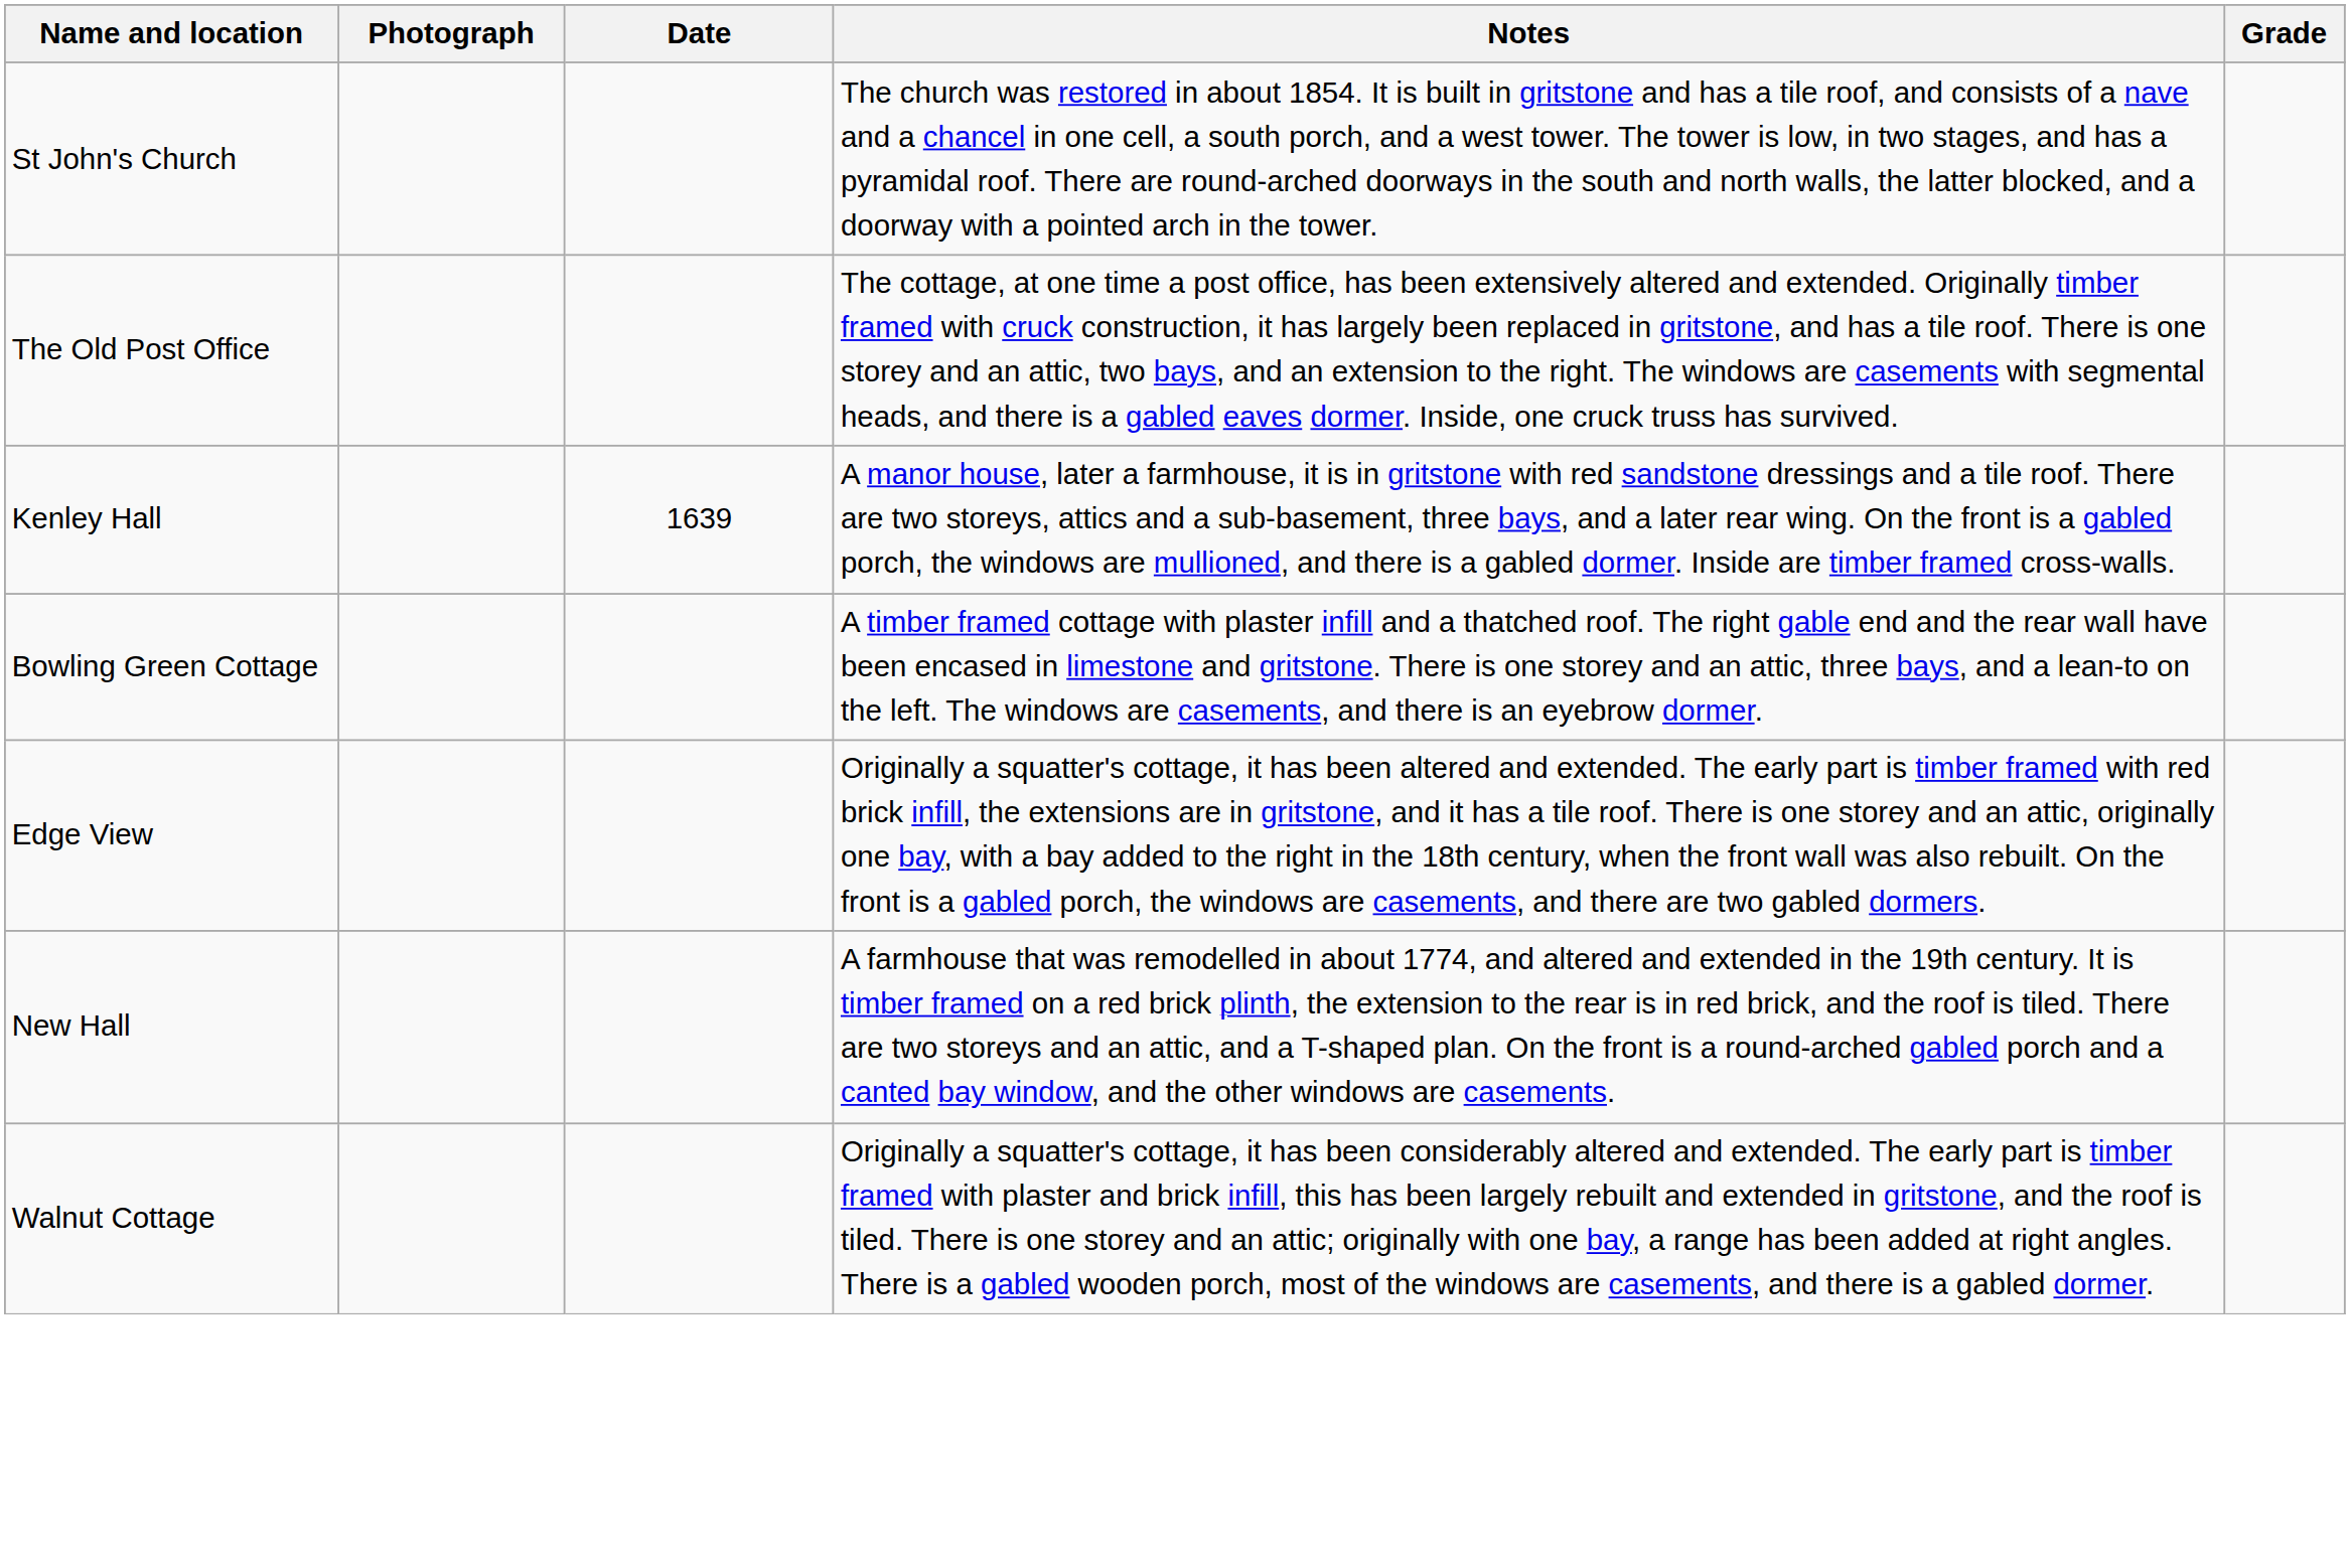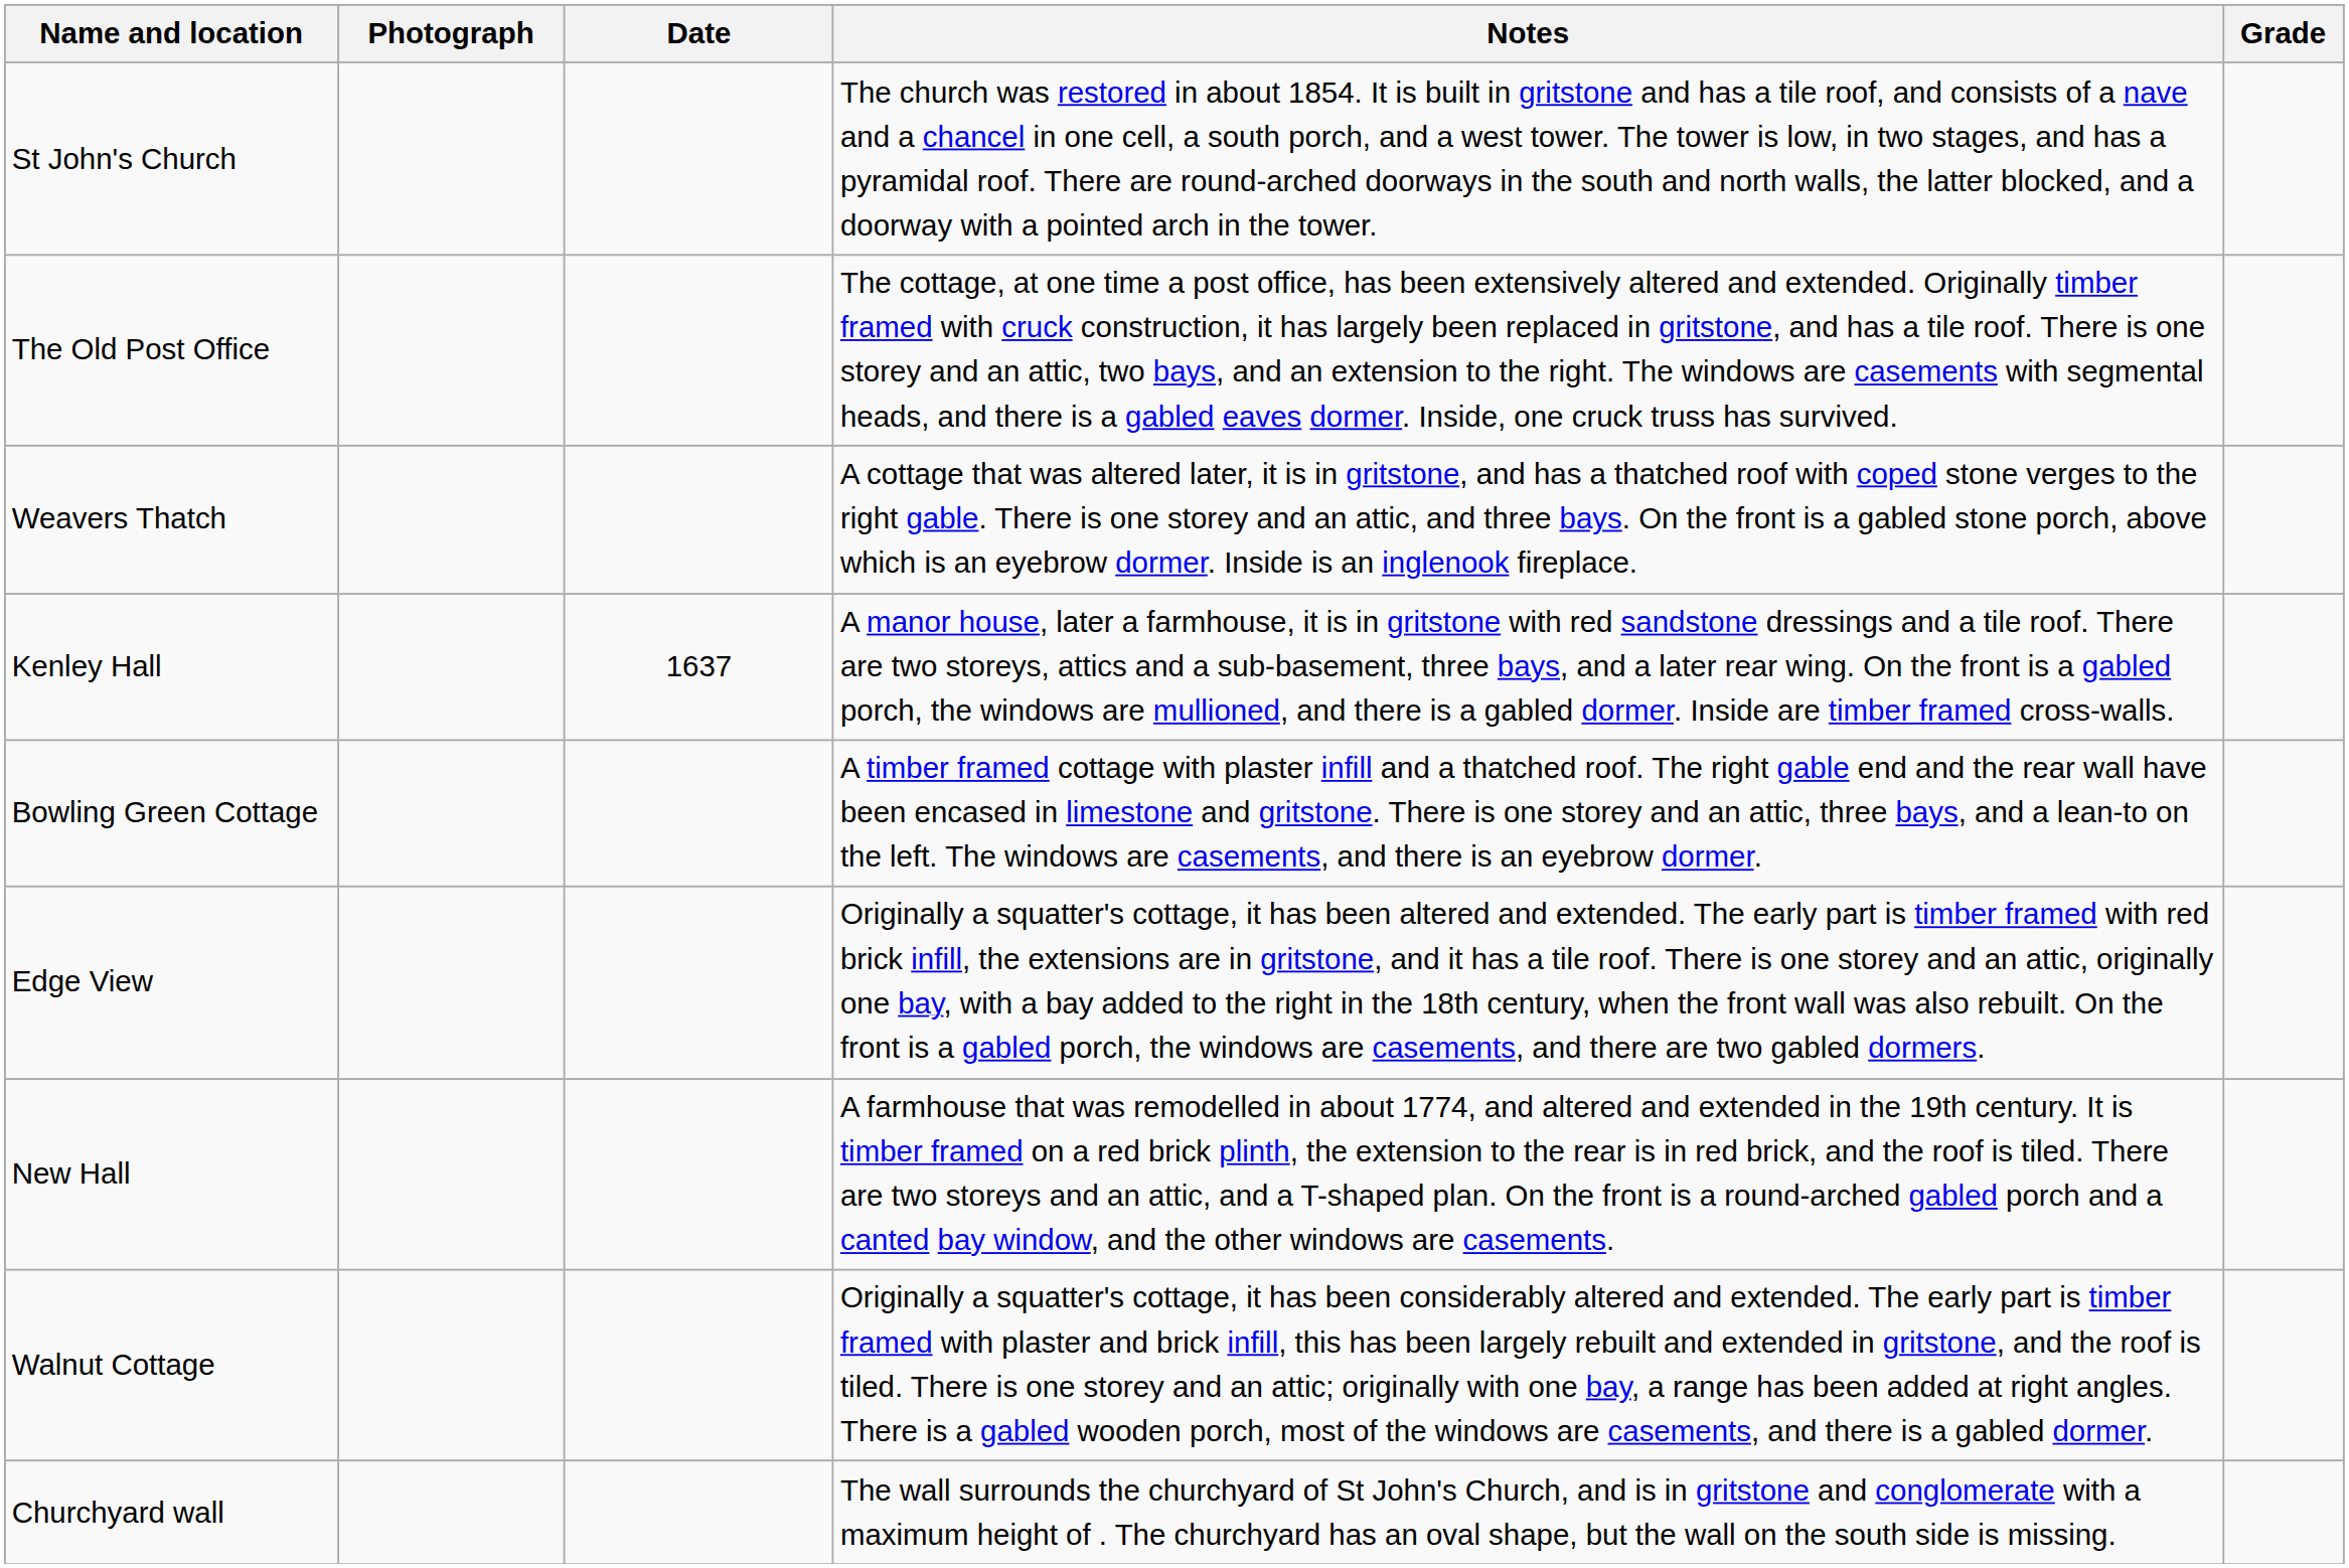+ row: Weavers Thatch | A cottage that was altered later, it is in gritstone, and has a thatched roof with coped stone verges to the right gable. There is one storey and an attic, and three bays. On the front is a gabled stone porch, above which is an eyebrow dormer. Inside is an inglenook fireplace.
Kenley Hall | Date: 1639 -> 1637
+ row: Churchyard wall | The wall surrounds the churchyard of St John's Church, and is in gritstone and conglomerate with a maximum height of . The churchyard has an oval shape, but the wall on the south side is missing.
